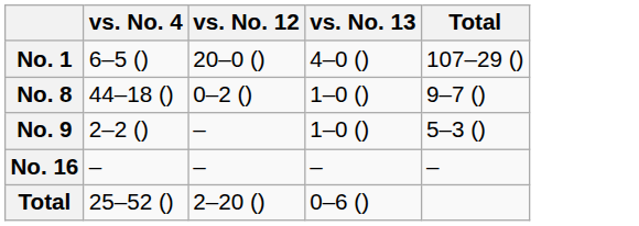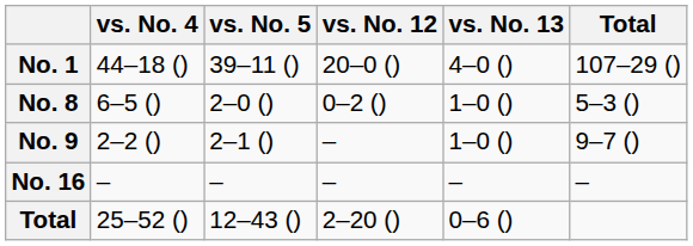+ column: vs. No. 5 | 39–11 () | 2–0 () | 2–1 () | – | 12–43 ()
No. 1 | vs. No. 4: 6–5 () -> 44–18 ()
No. 8 | vs. No. 4: 44–18 () -> 6–5 ()
No. 8 | Total: 9–7 () -> 5–3 ()
No. 9 | Total: 5–3 () -> 9–7 ()
